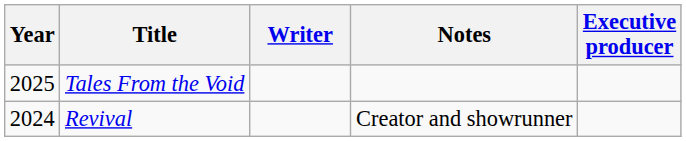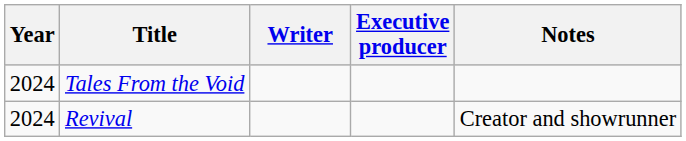columns swapped: Executive producer <-> Notes
Tales From the Void | Year: 2025 -> 2024
